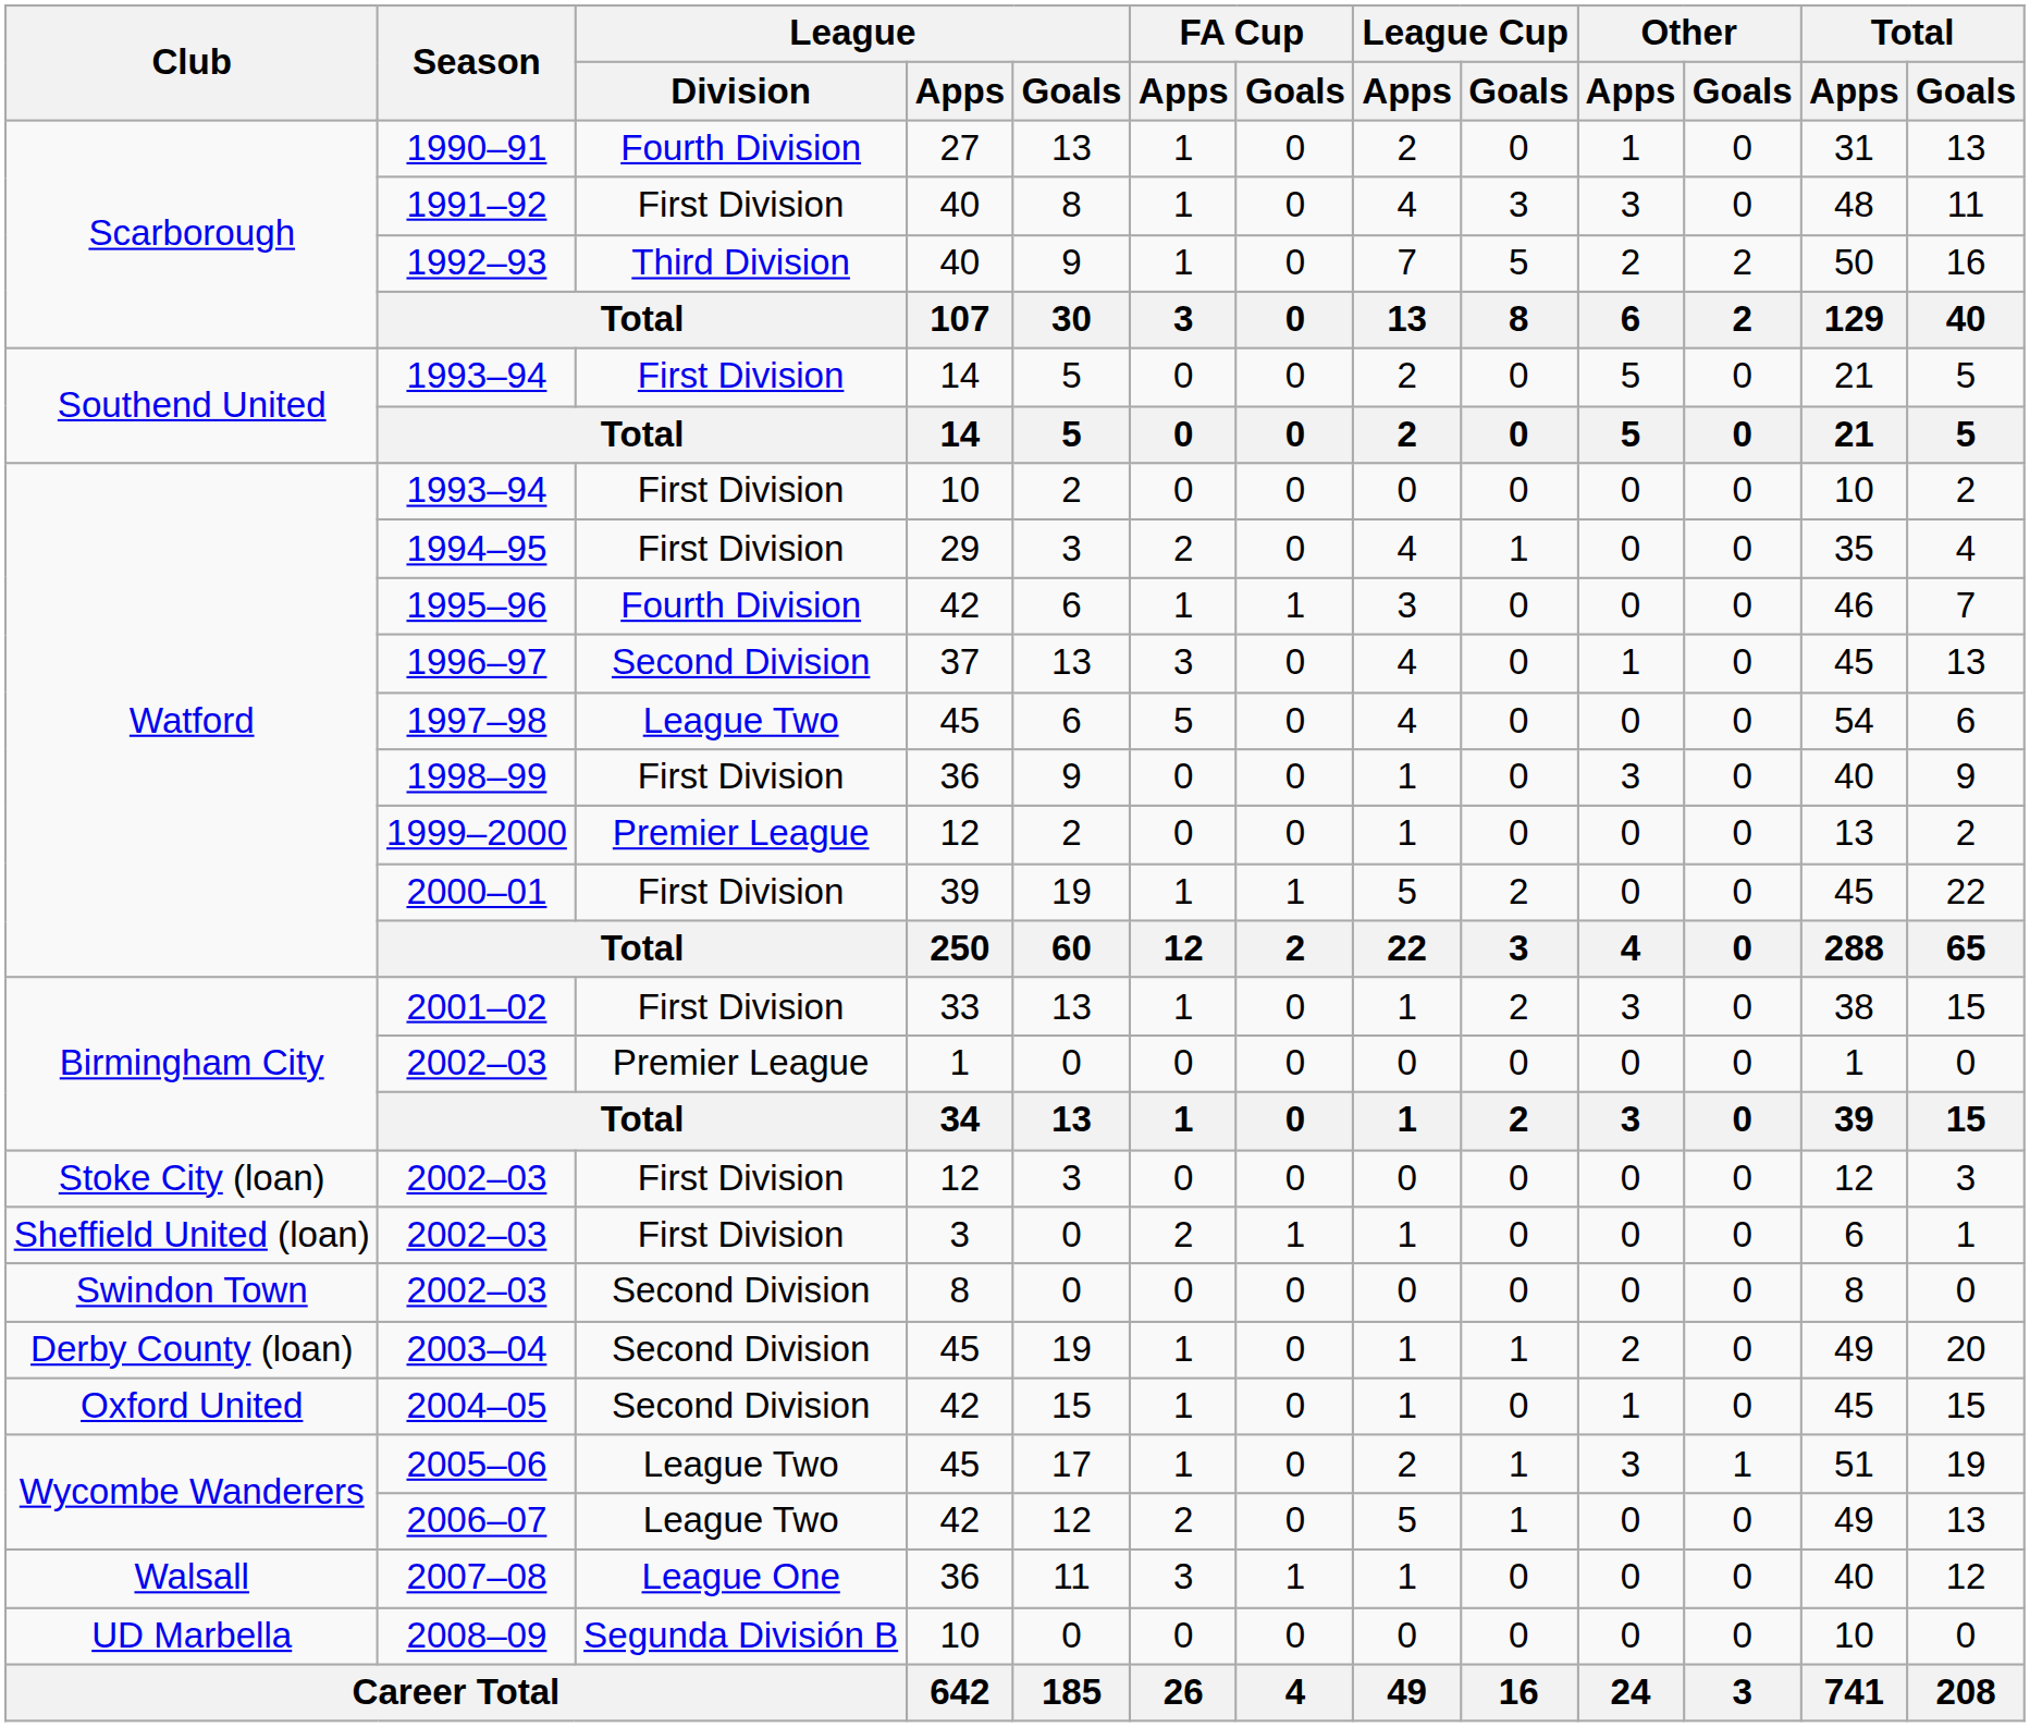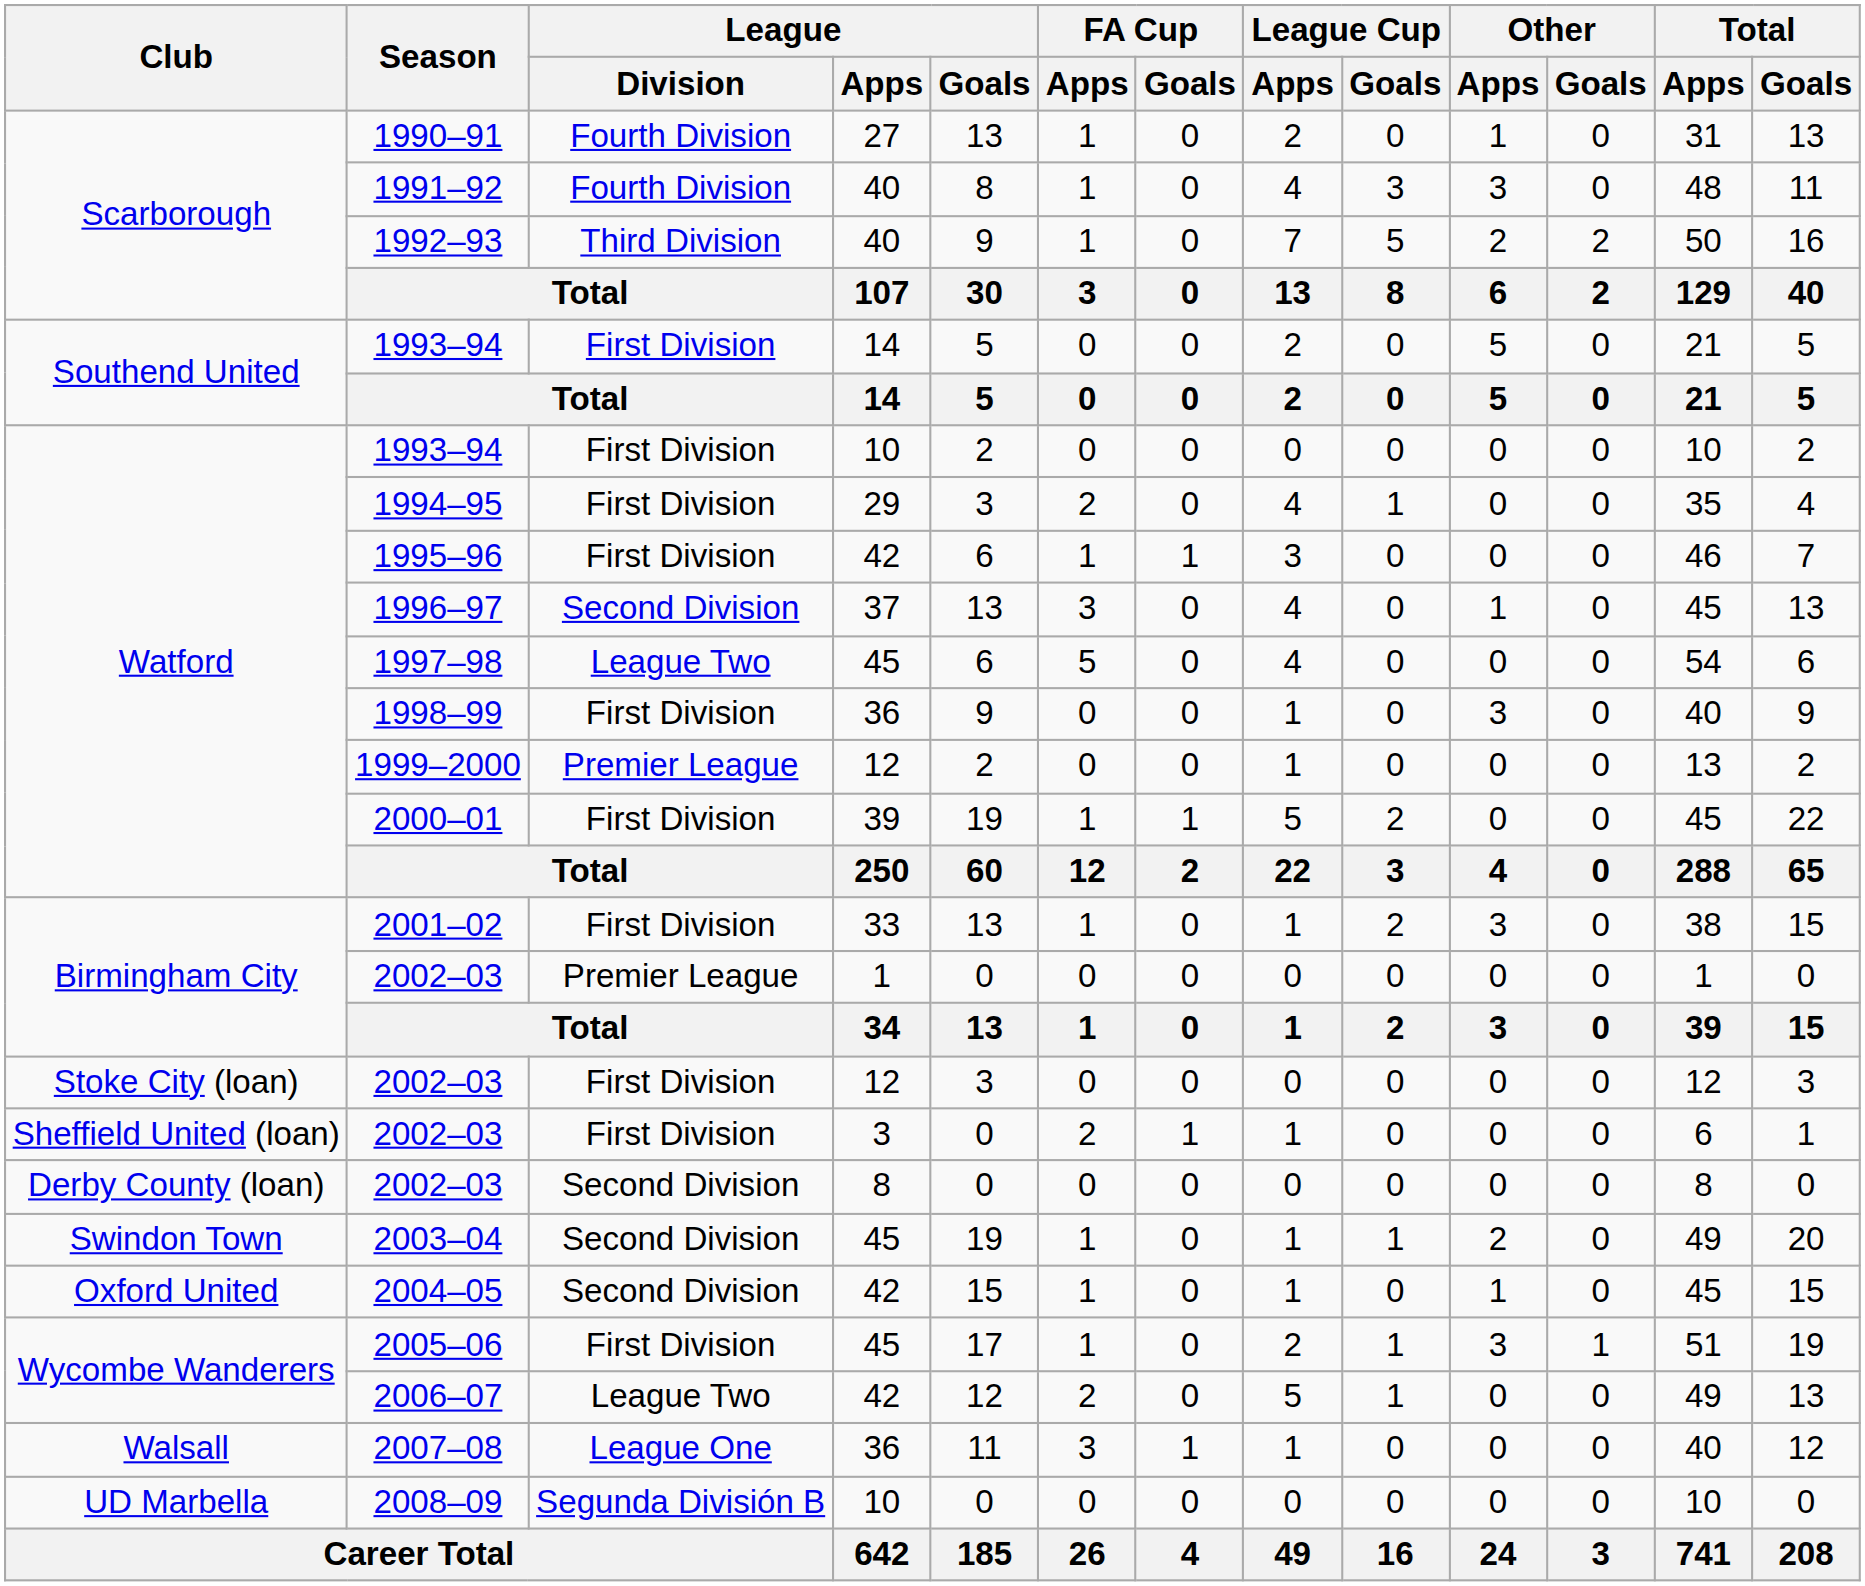1991–92 | League / Division: First Division -> Fourth Division
1995–96 | League / Division: Fourth Division -> First Division
2002–03 / 8 | Club: Swindon Town -> Derby County (loan)
2003–04 | Club: Derby County (loan) -> Swindon Town
2005–06 | League / Division: League Two -> First Division
